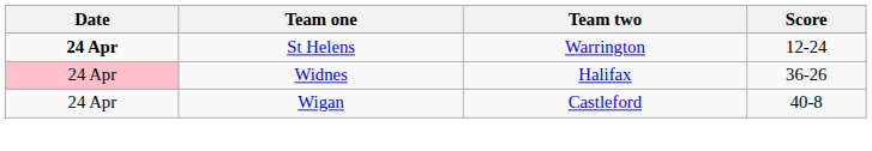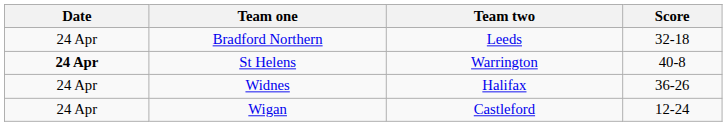+ row: 24 Apr | Bradford Northern | Leeds | 32-18
St Helens | Score: 12-24 -> 40-8
Widnes | Date: pink background -> no background
Wigan | Score: 40-8 -> 12-24
